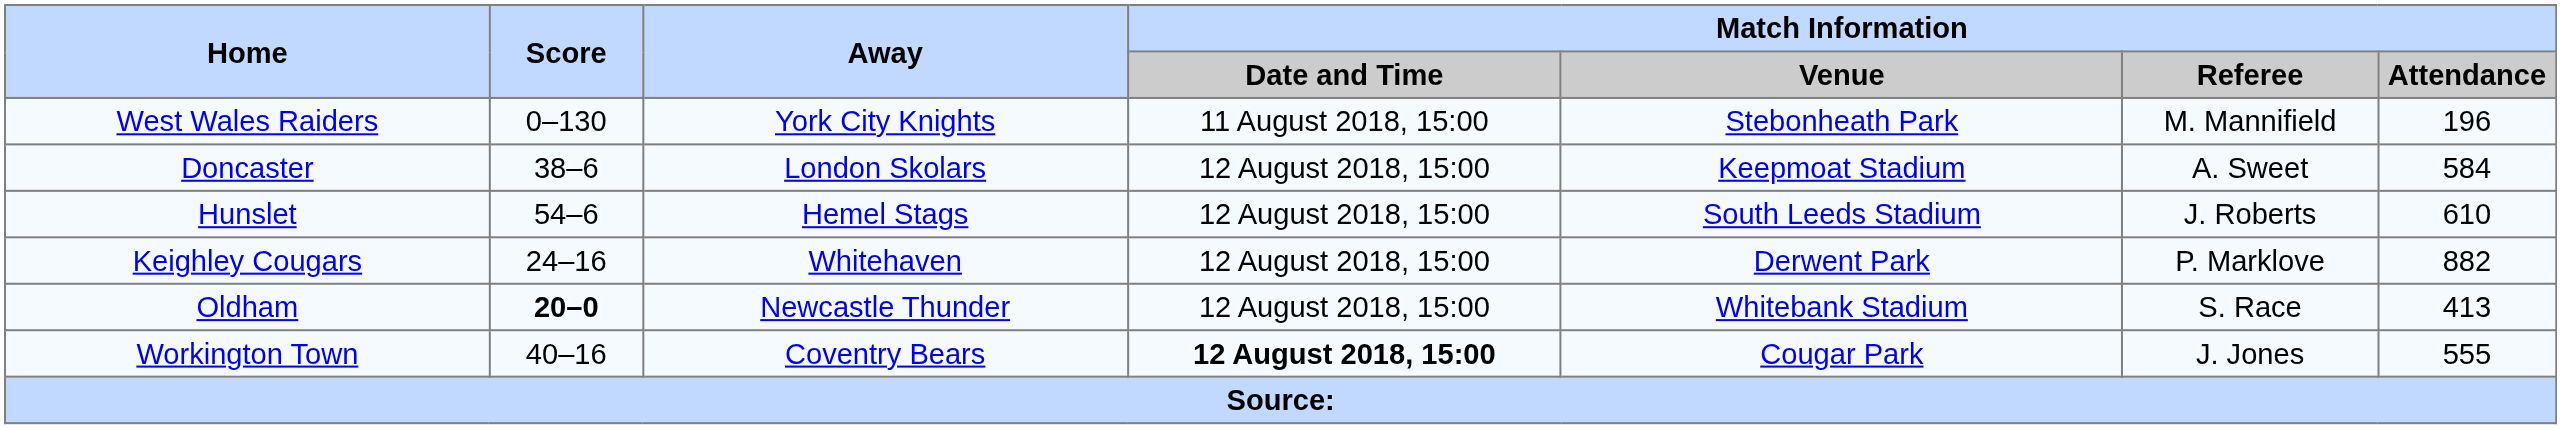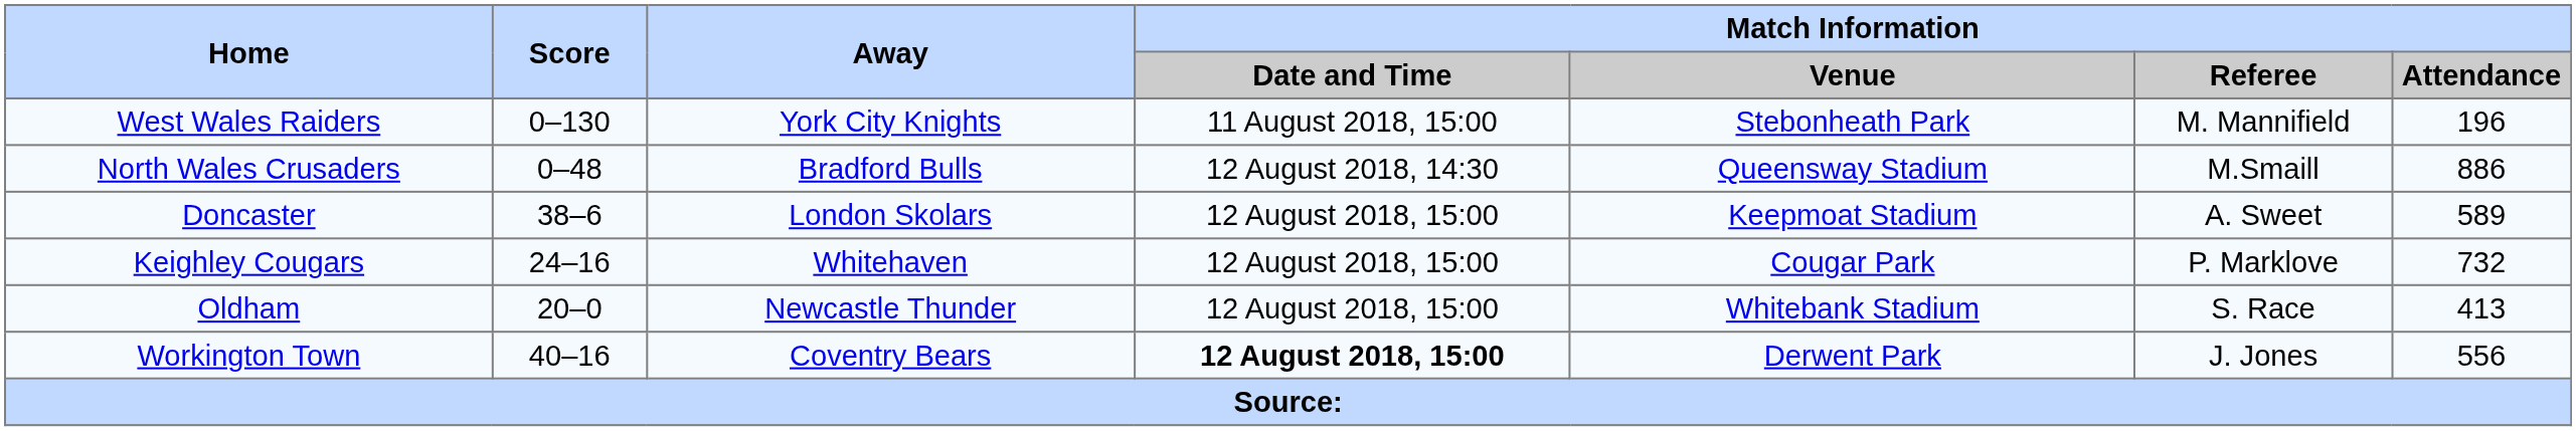+ row: North Wales Crusaders | 0–48 | Bradford Bulls | 12 August 2018, 14:30 | Queensway Stadium | M.Smaill | 886
Doncaster | Match Information / Attendance: 584 -> 589
- row: Hunslet | 54–6 | Hemel Stags | 12 August 2018, 15:00 | South Leeds Stadium | J. Roberts | 610
Keighley Cougars | Match Information / Venue: Derwent Park -> Cougar Park
Keighley Cougars | Match Information / Attendance: 882 -> 732
Oldham | Score: bold -> normal
Workington Town | Match Information / Venue: Cougar Park -> Derwent Park
Workington Town | Match Information / Attendance: 555 -> 556
